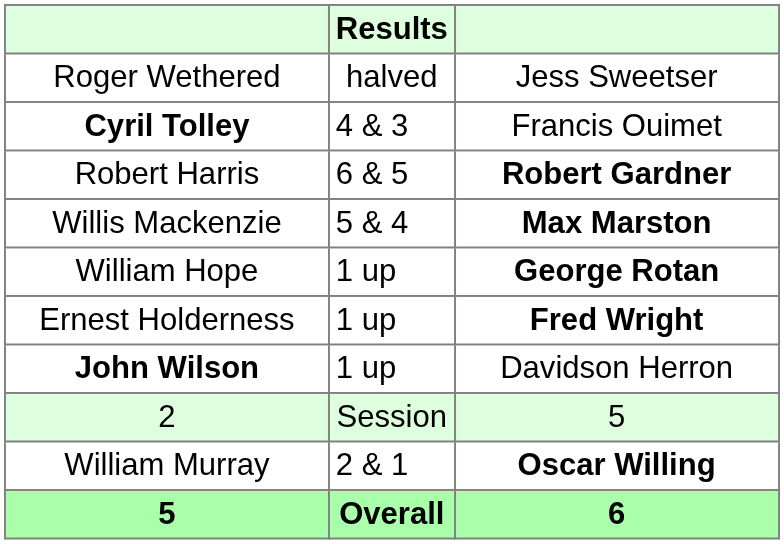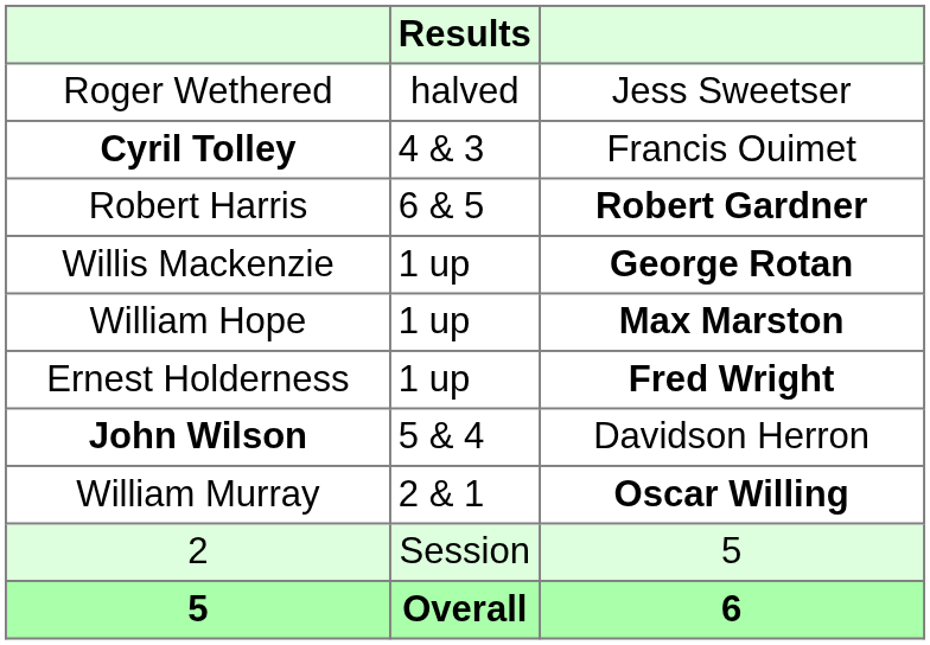Willis Mackenzie | Results: 5 & 4 -> 1 up
Willis Mackenzie | column 3: Max Marston -> George Rotan
William Hope | column 3: George Rotan -> Max Marston
John Wilson | Results: 1 up -> 5 & 4
rows swapped: William Murray <-> 2
